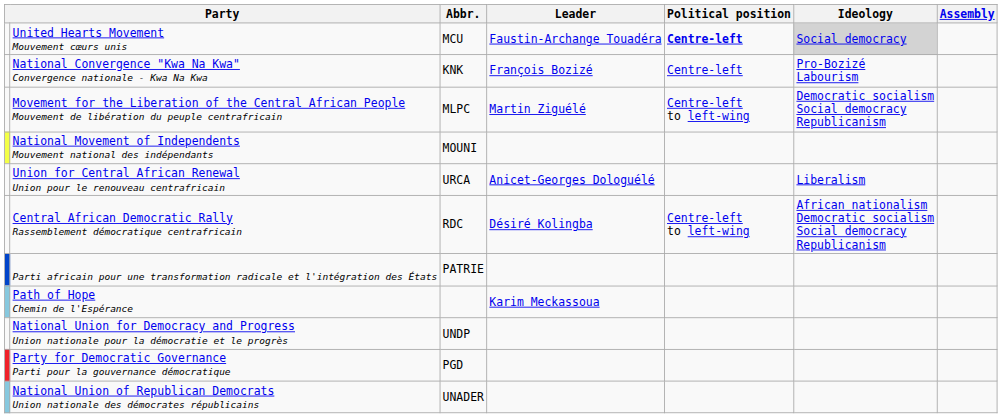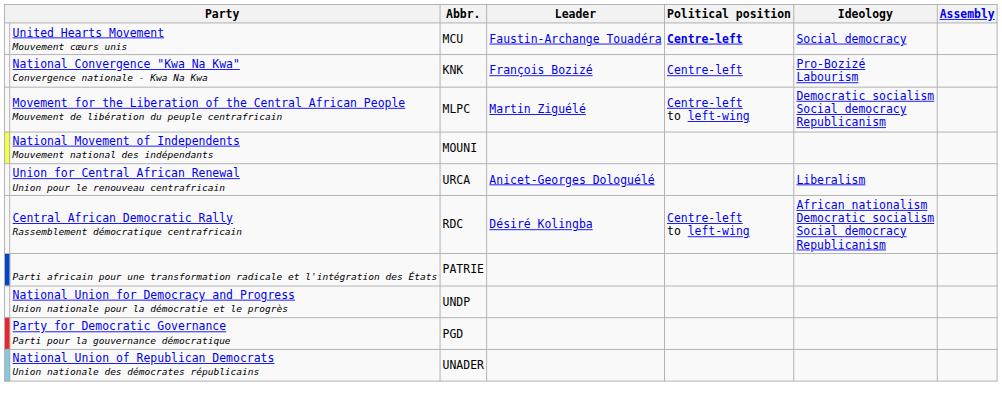United Hearts Movement Mouvement cœurs unis | Ideology: lightgrey background -> no background
- row: Path of Hope Chemin de l'Espérance | Karim Meckassoua
